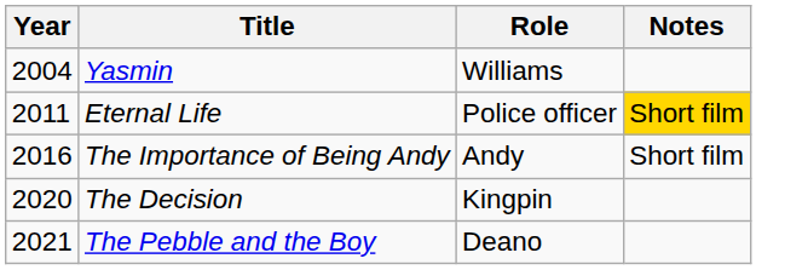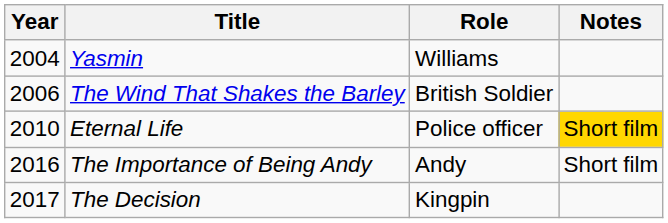+ row: 2006 | The Wind That Shakes the Barley | British Soldier
Eternal Life | Year: 2011 -> 2010
The Decision | Year: 2020 -> 2017
- row: 2021 | The Pebble and the Boy | Deano
